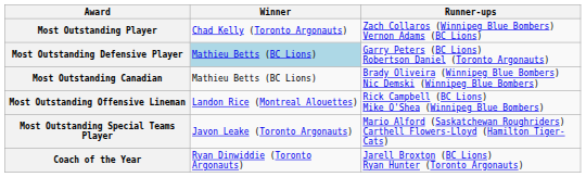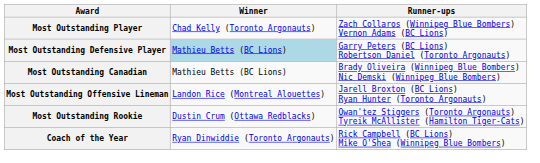Most Outstanding Offensive Lineman | Runner-ups: Rick Campbell (BC Lions) Mike O'Shea (Winnipeg Blue Bombers) -> Jarell Broxton (BC Lions) Ryan Hunter (Toronto Argonauts)
+ row: Most Outstanding Rookie | Dustin Crum (Ottawa Redblacks) | Qwan'tez Stiggers (Toronto Argonauts) Tyreik McAllister (Hamilton Tiger-Cats)
- row: Most Outstanding Special Teams Player | Javon Leake (Toronto Argonauts) | Mario Alford (Saskatchewan Roughriders) Carthell Flowers-Lloyd (Hamilton Tiger-Cats)
Coach of the Year | Runner-ups: Jarell Broxton (BC Lions) Ryan Hunter (Toronto Argonauts) -> Rick Campbell (BC Lions) Mike O'Shea (Winnipeg Blue Bombers)
